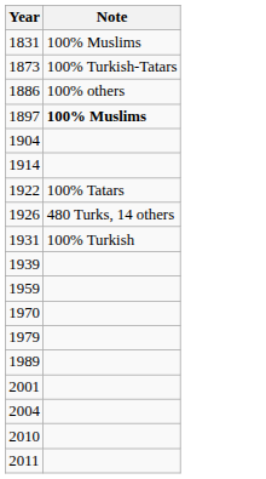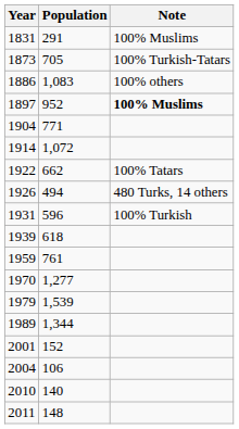+ column: Population | 291 | 705 | 1,083 | 952 | 771 | 1,072 | 662 | 494 | 596 | 618 | 761 | 1,277 | 1,539 | 1,344 | 152 | 106 | 140 | 148
